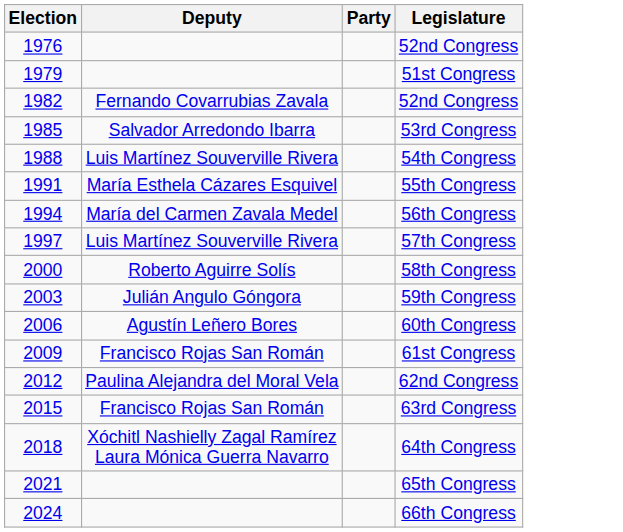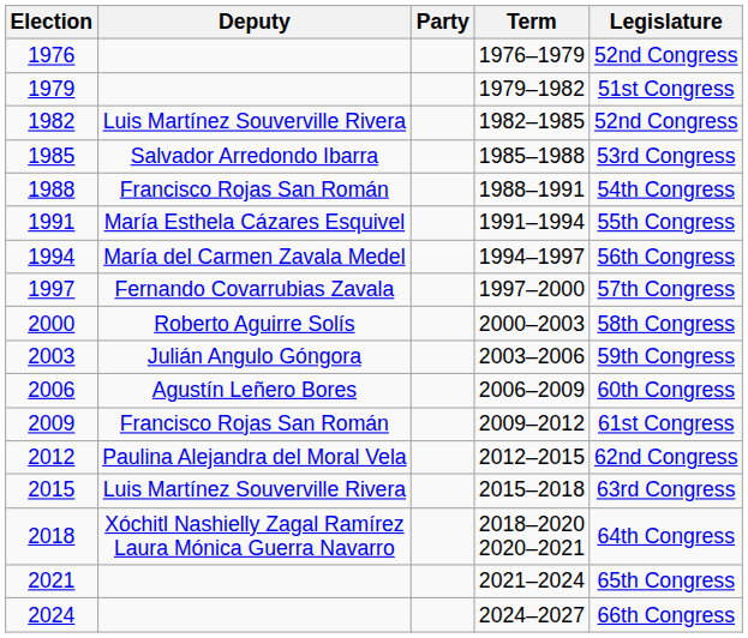+ column: Term | 1976–1979 | 1979–1982 | 1982–1985 | 1985–1988 | 1988–1991 | 1991–1994 | 1994–1997 | 1997–2000 | 2000–2003 | 2003–2006 | 2006–2009 | 2009–2012 | 2012–2015 | 2015–2018 | 2018–2020 2020–2021 | 2021–2024 | 2024–2027
1982 | Deputy: Fernando Covarrubias Zavala -> Luis Martínez Souverville Rivera
1988 | Deputy: Luis Martínez Souverville Rivera -> Francisco Rojas San Román
1997 | Deputy: Luis Martínez Souverville Rivera -> Fernando Covarrubias Zavala
2015 | Deputy: Francisco Rojas San Román -> Luis Martínez Souverville Rivera
